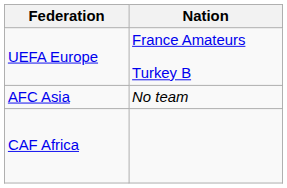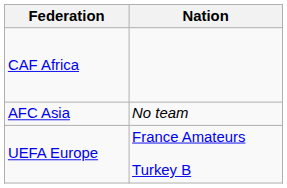rows swapped: CAF Africa <-> UEFA Europe
